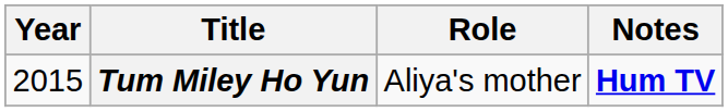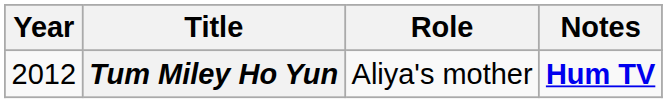Tum Miley Ho Yun | Year: 2015 -> 2012
